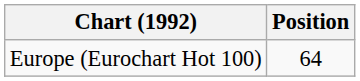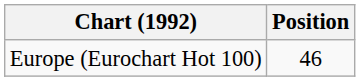Europe (Eurochart Hot 100) | Position: 64 -> 46
